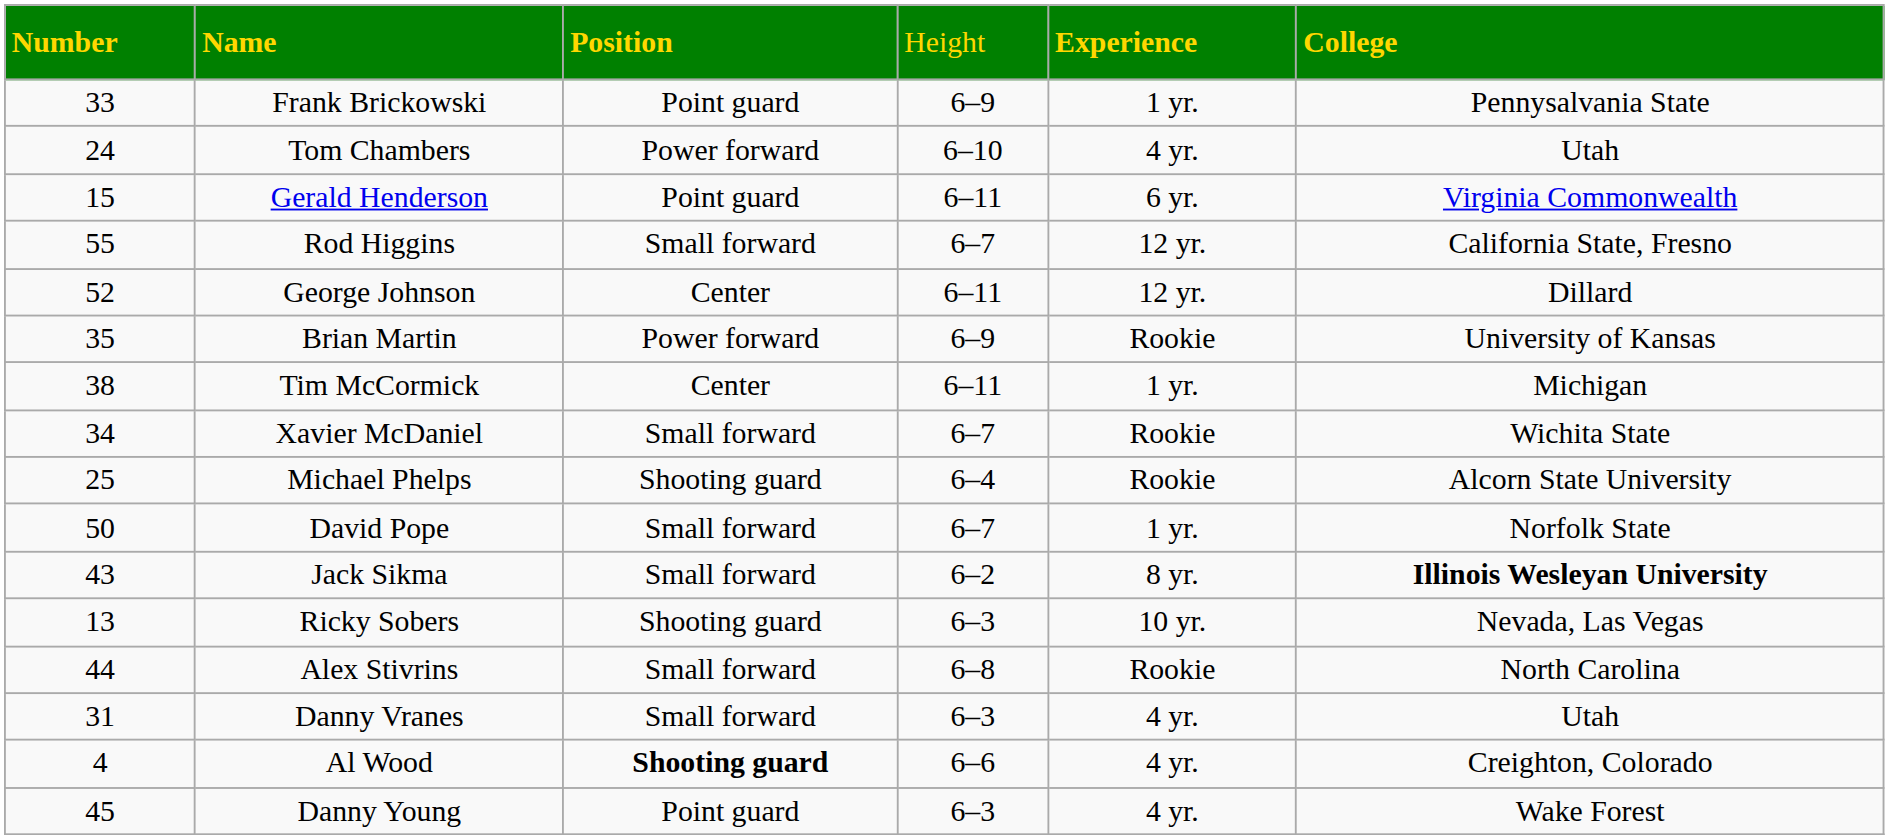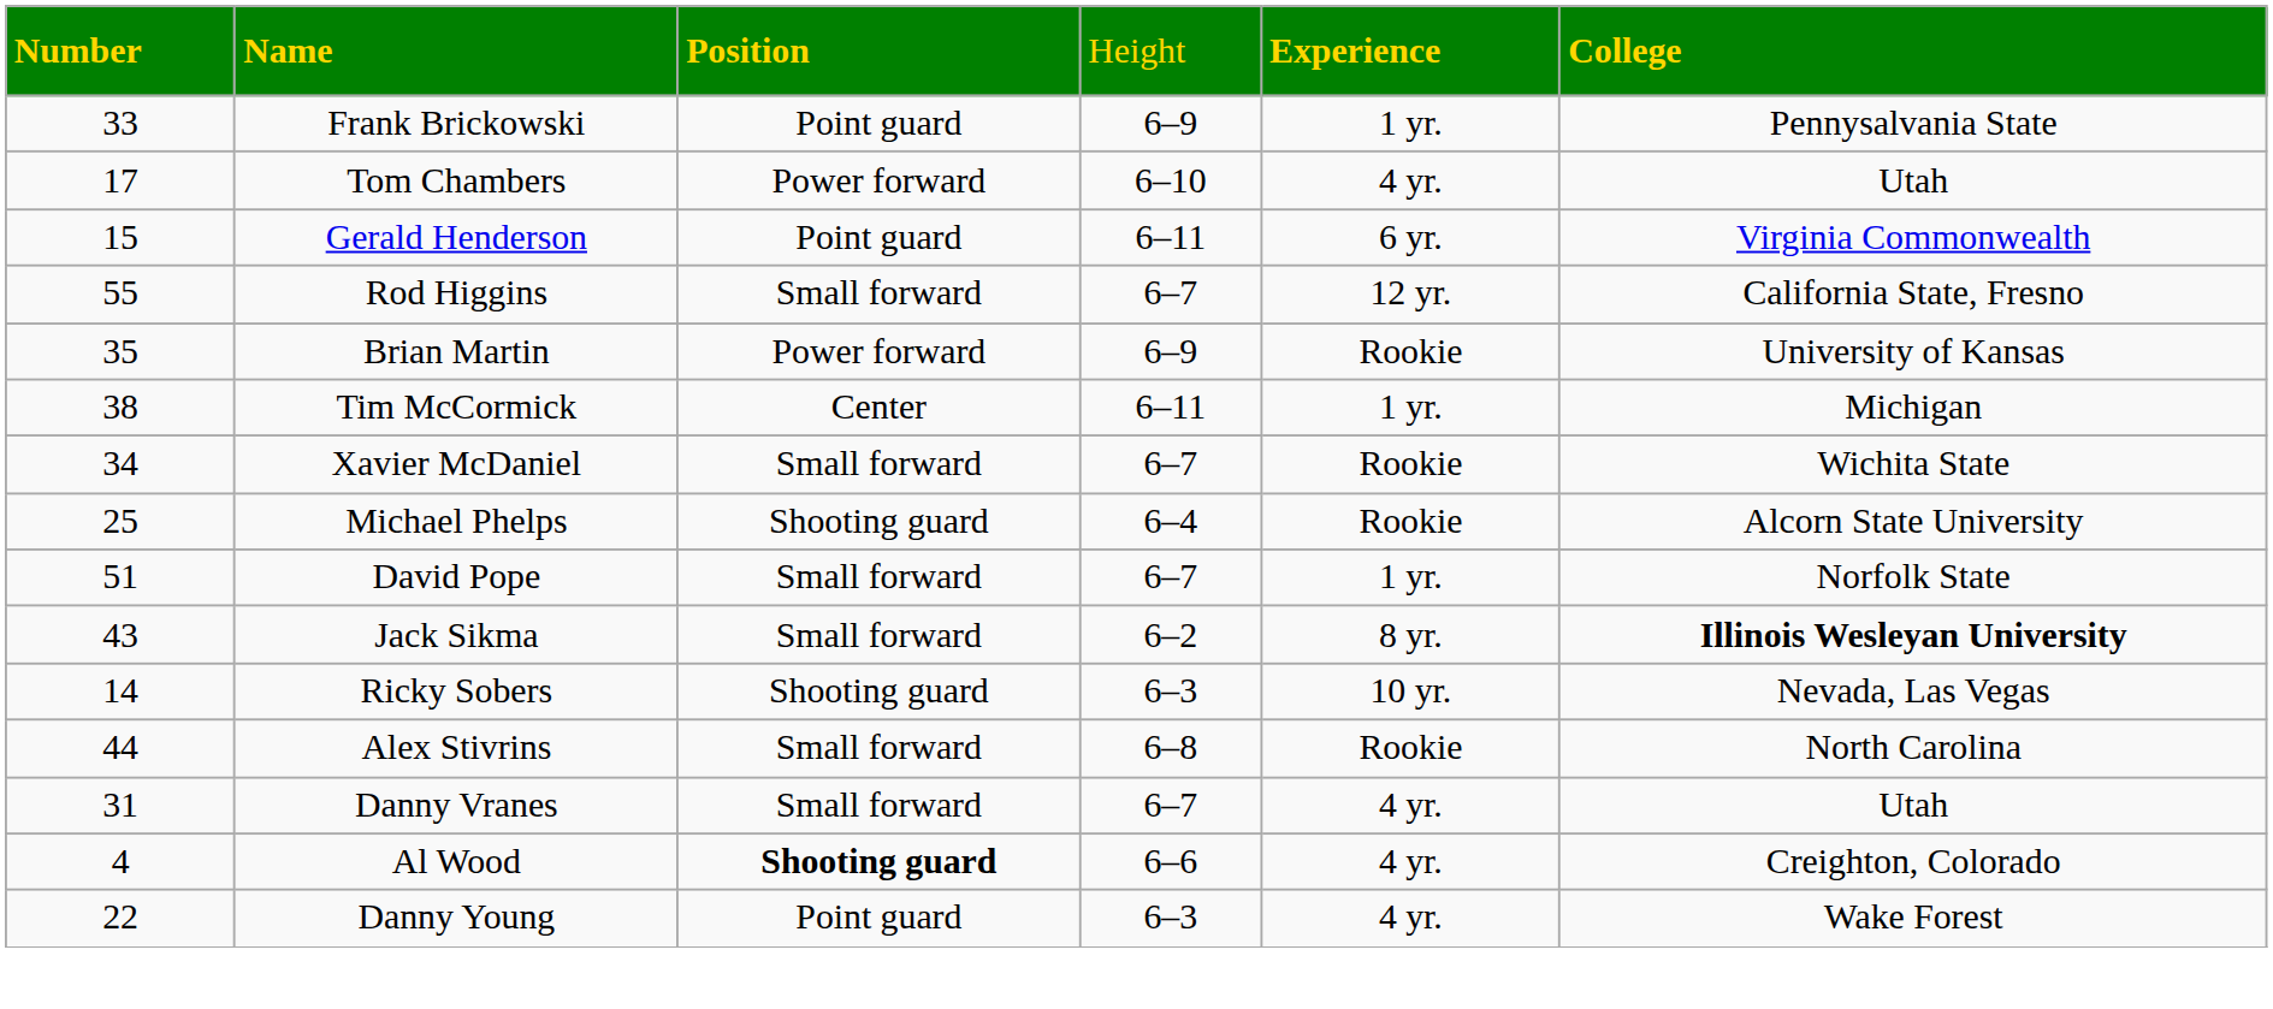Tom Chambers | column 1: 24 -> 17
- row: 52 | George Johnson | Center | 6–11 | 12 yr. | Dillard
David Pope | column 1: 50 -> 51
Ricky Sobers | column 1: 13 -> 14
Danny Vranes | column 4: 6–3 -> 6–7
Danny Young | column 1: 45 -> 22
